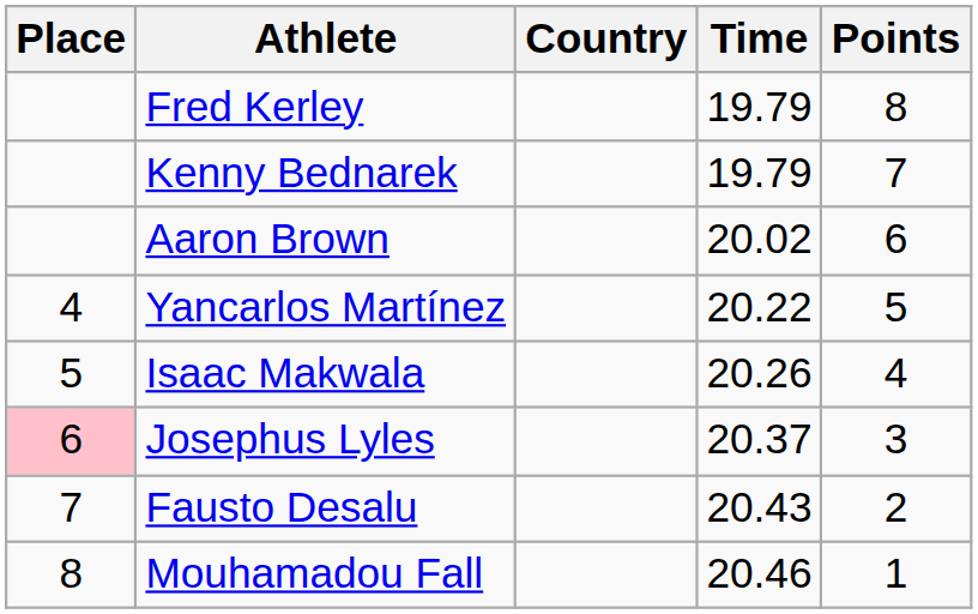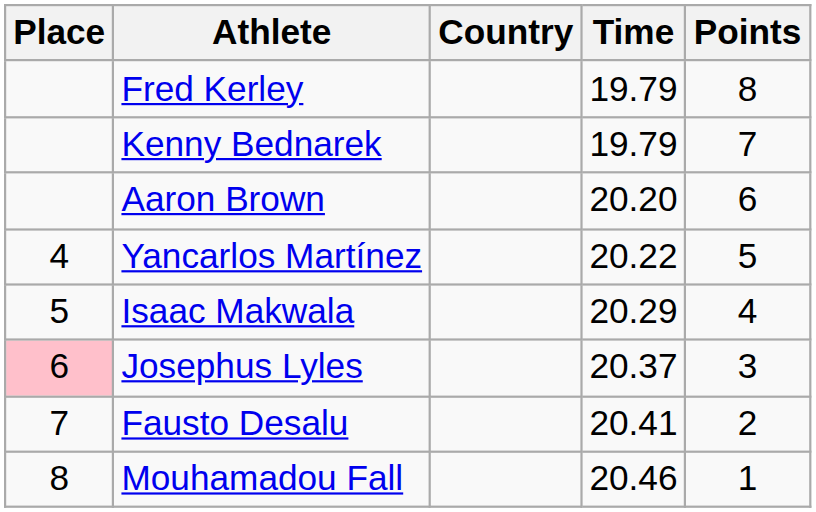Aaron Brown | Time: 20.02 -> 20.20
Isaac Makwala | Time: 20.26 -> 20.29
Fausto Desalu | Time: 20.43 -> 20.41
